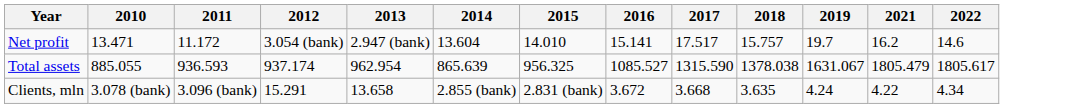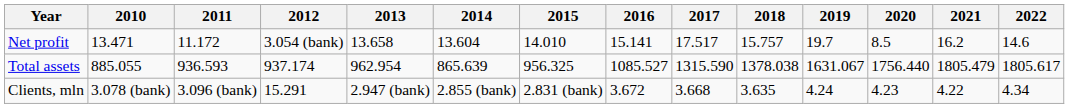+ column: 2020 | 8.5 | 1756.440 | 4.23
Net profit | 2013: 2.947 (bank) -> 13.658
Clients, mln | 2013: 13.658 -> 2.947 (bank)
